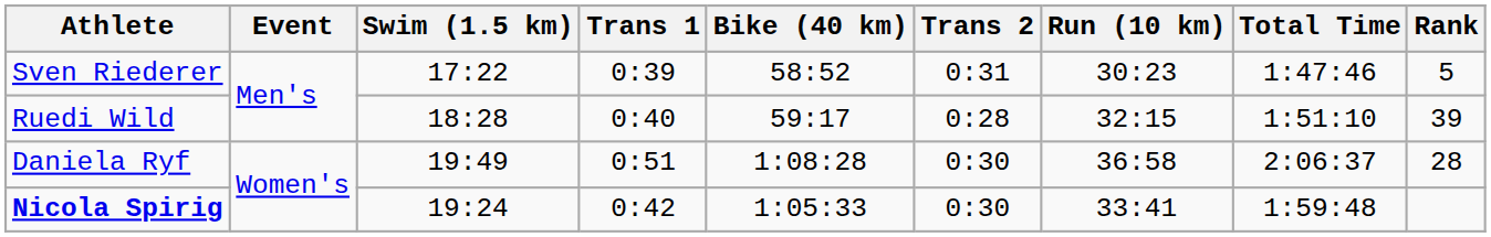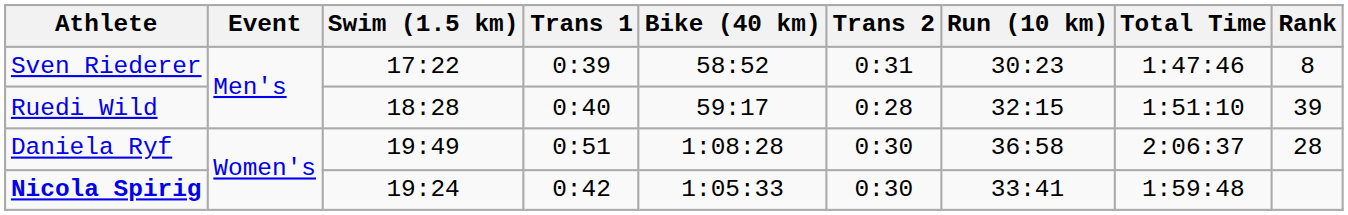Sven Riederer | Rank: 5 -> 8
